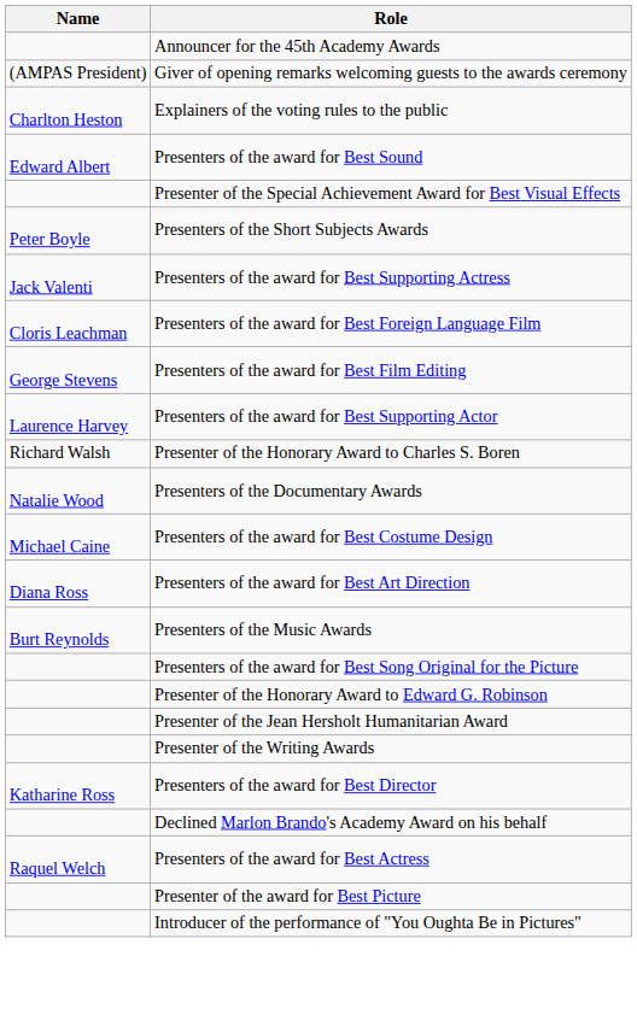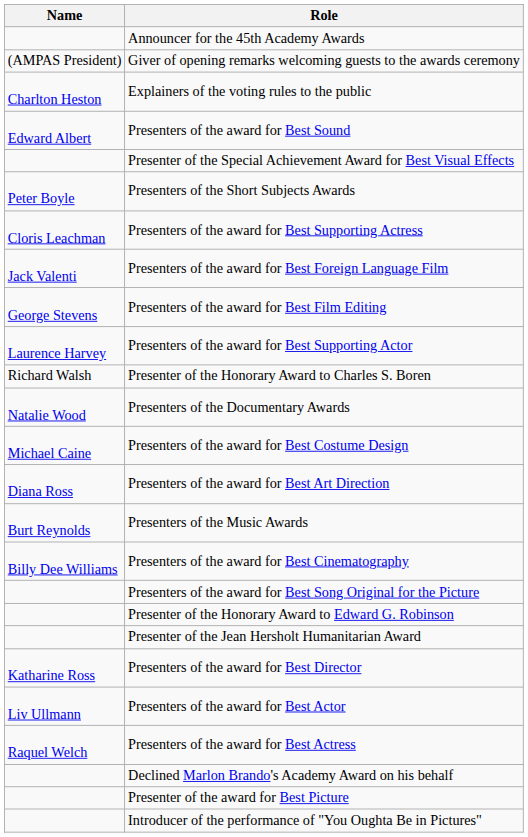Presenters of the award for Best Supporting Actress | Name: Jack Valenti -> Cloris Leachman
Presenters of the award for Best Foreign Language Film | Name: Cloris Leachman -> Jack Valenti
+ row: Billy Dee Williams | Presenters of the award for Best Cinematography
- row: Presenter of the Writing Awards
+ row: Liv Ullmann | Presenters of the award for Best Actor
rows swapped: Declined Marlon Brando's Academy Award on his behalf <-> Presenters of the award for Best Actress
